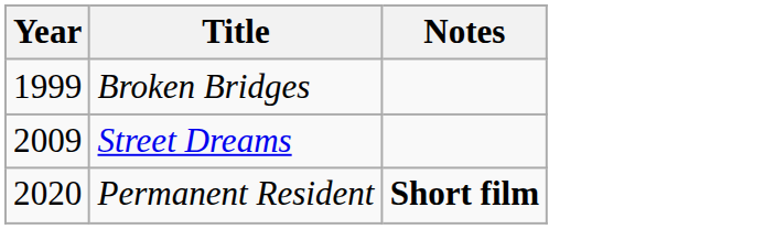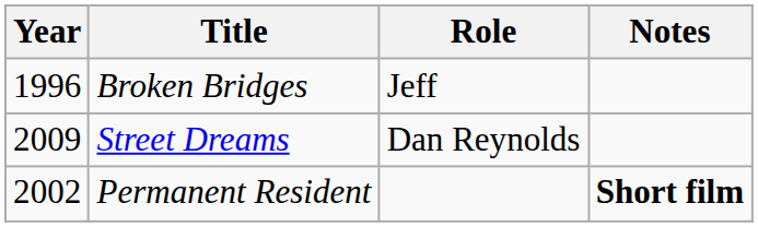+ column: Role | Jeff | Dan Reynolds
Broken Bridges | Year: 1999 -> 1996
Permanent Resident | Year: 2020 -> 2002
